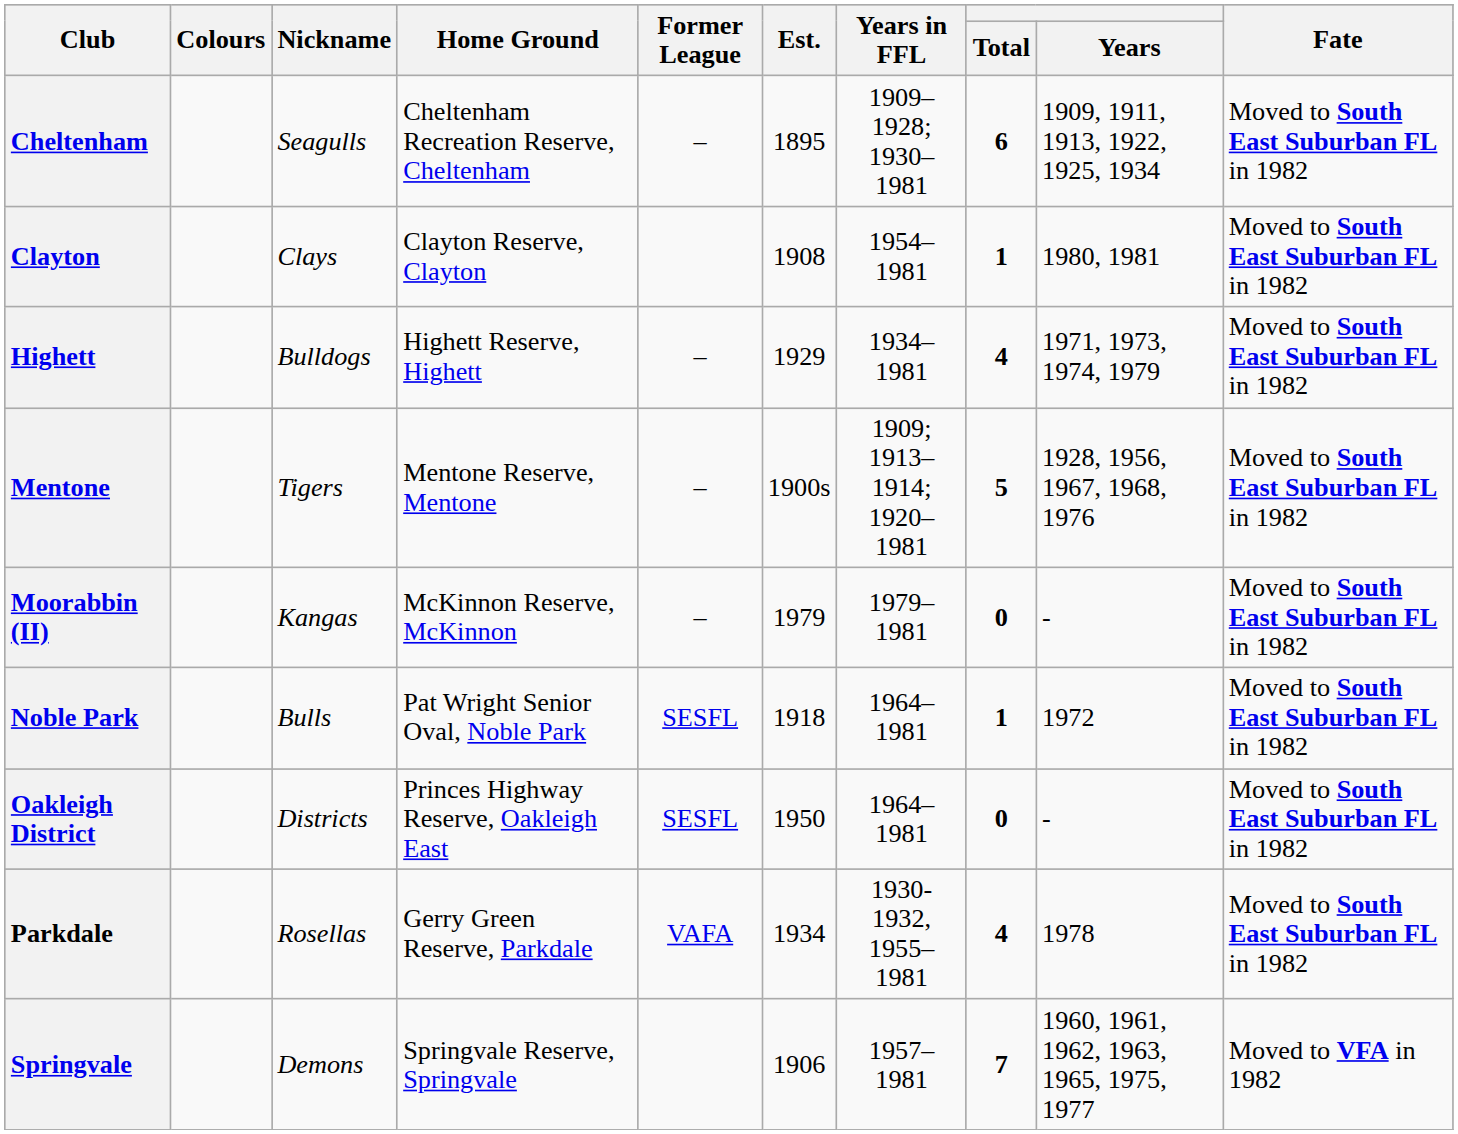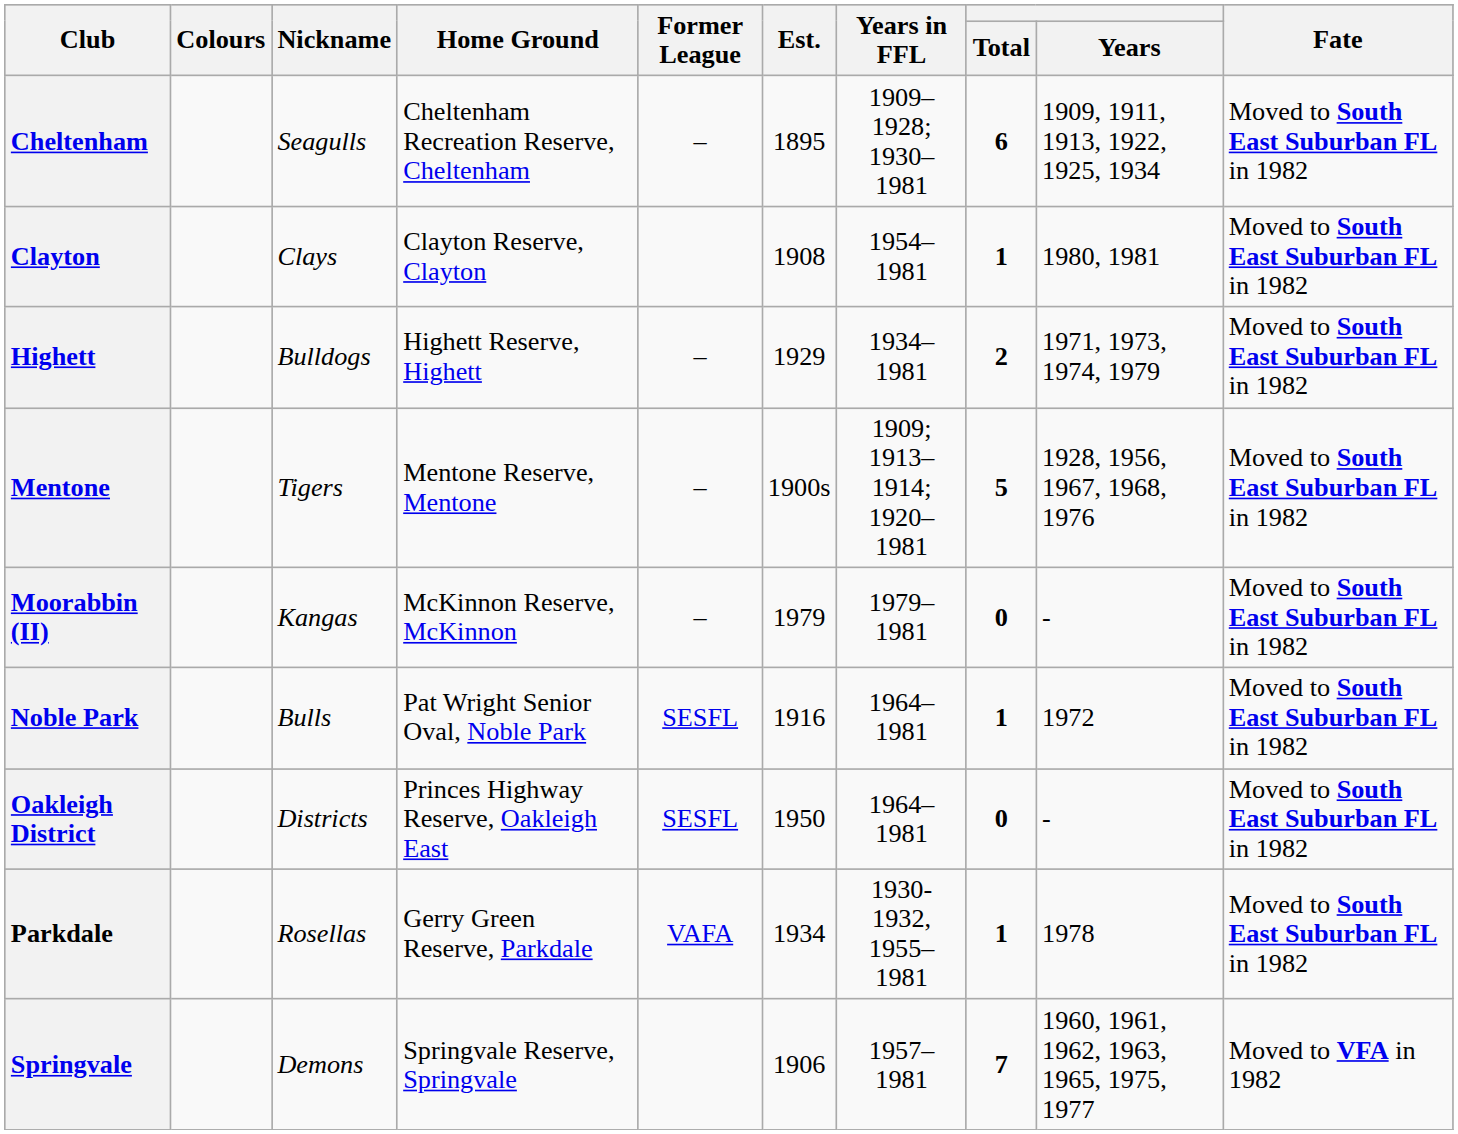Highett | Total: 4 -> 2
Noble Park | Est.: 1918 -> 1916
Parkdale | Total: 4 -> 1
